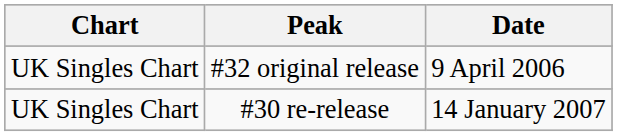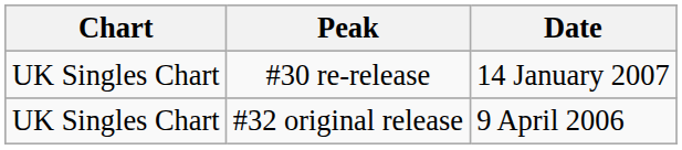rows swapped: #32 original release <-> #30 re-release
